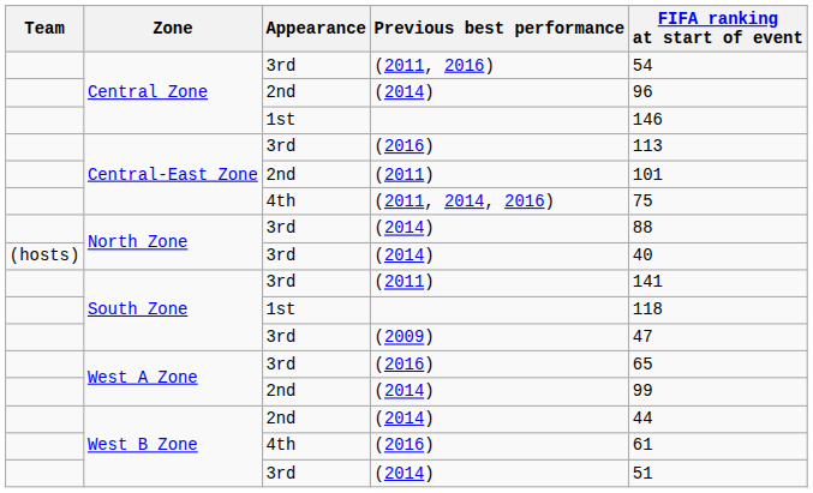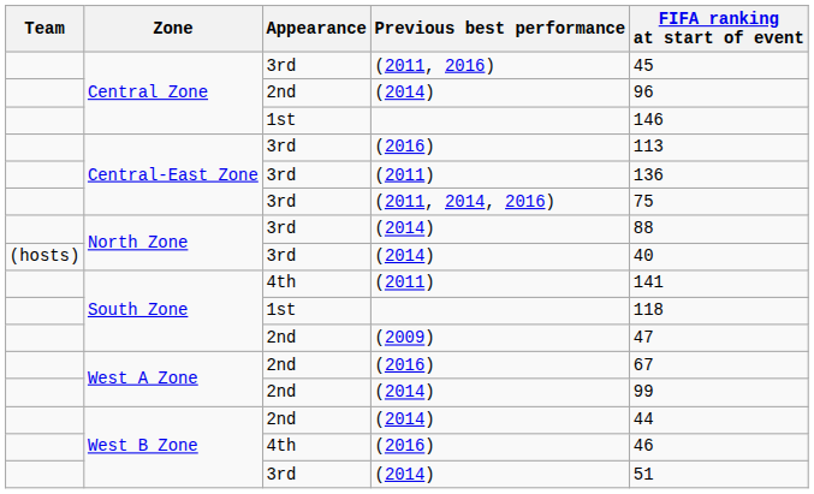(2011, 2016) | FIFA ranking at start of event: 54 -> 45
Central-East Zone / (2011) | Appearance: 2nd -> 3rd
Central-East Zone / (2011) | FIFA ranking at start of event: 101 -> 136
(2011, 2014, 2016) | Appearance: 4th -> 3rd
South Zone / (2011) | Appearance: 3rd -> 4th
(2009) | Appearance: 3rd -> 2nd
West A Zone / (2016) | Appearance: 3rd -> 2nd
West A Zone / (2016) | FIFA ranking at start of event: 65 -> 67
West B Zone / (2016) | FIFA ranking at start of event: 61 -> 46
